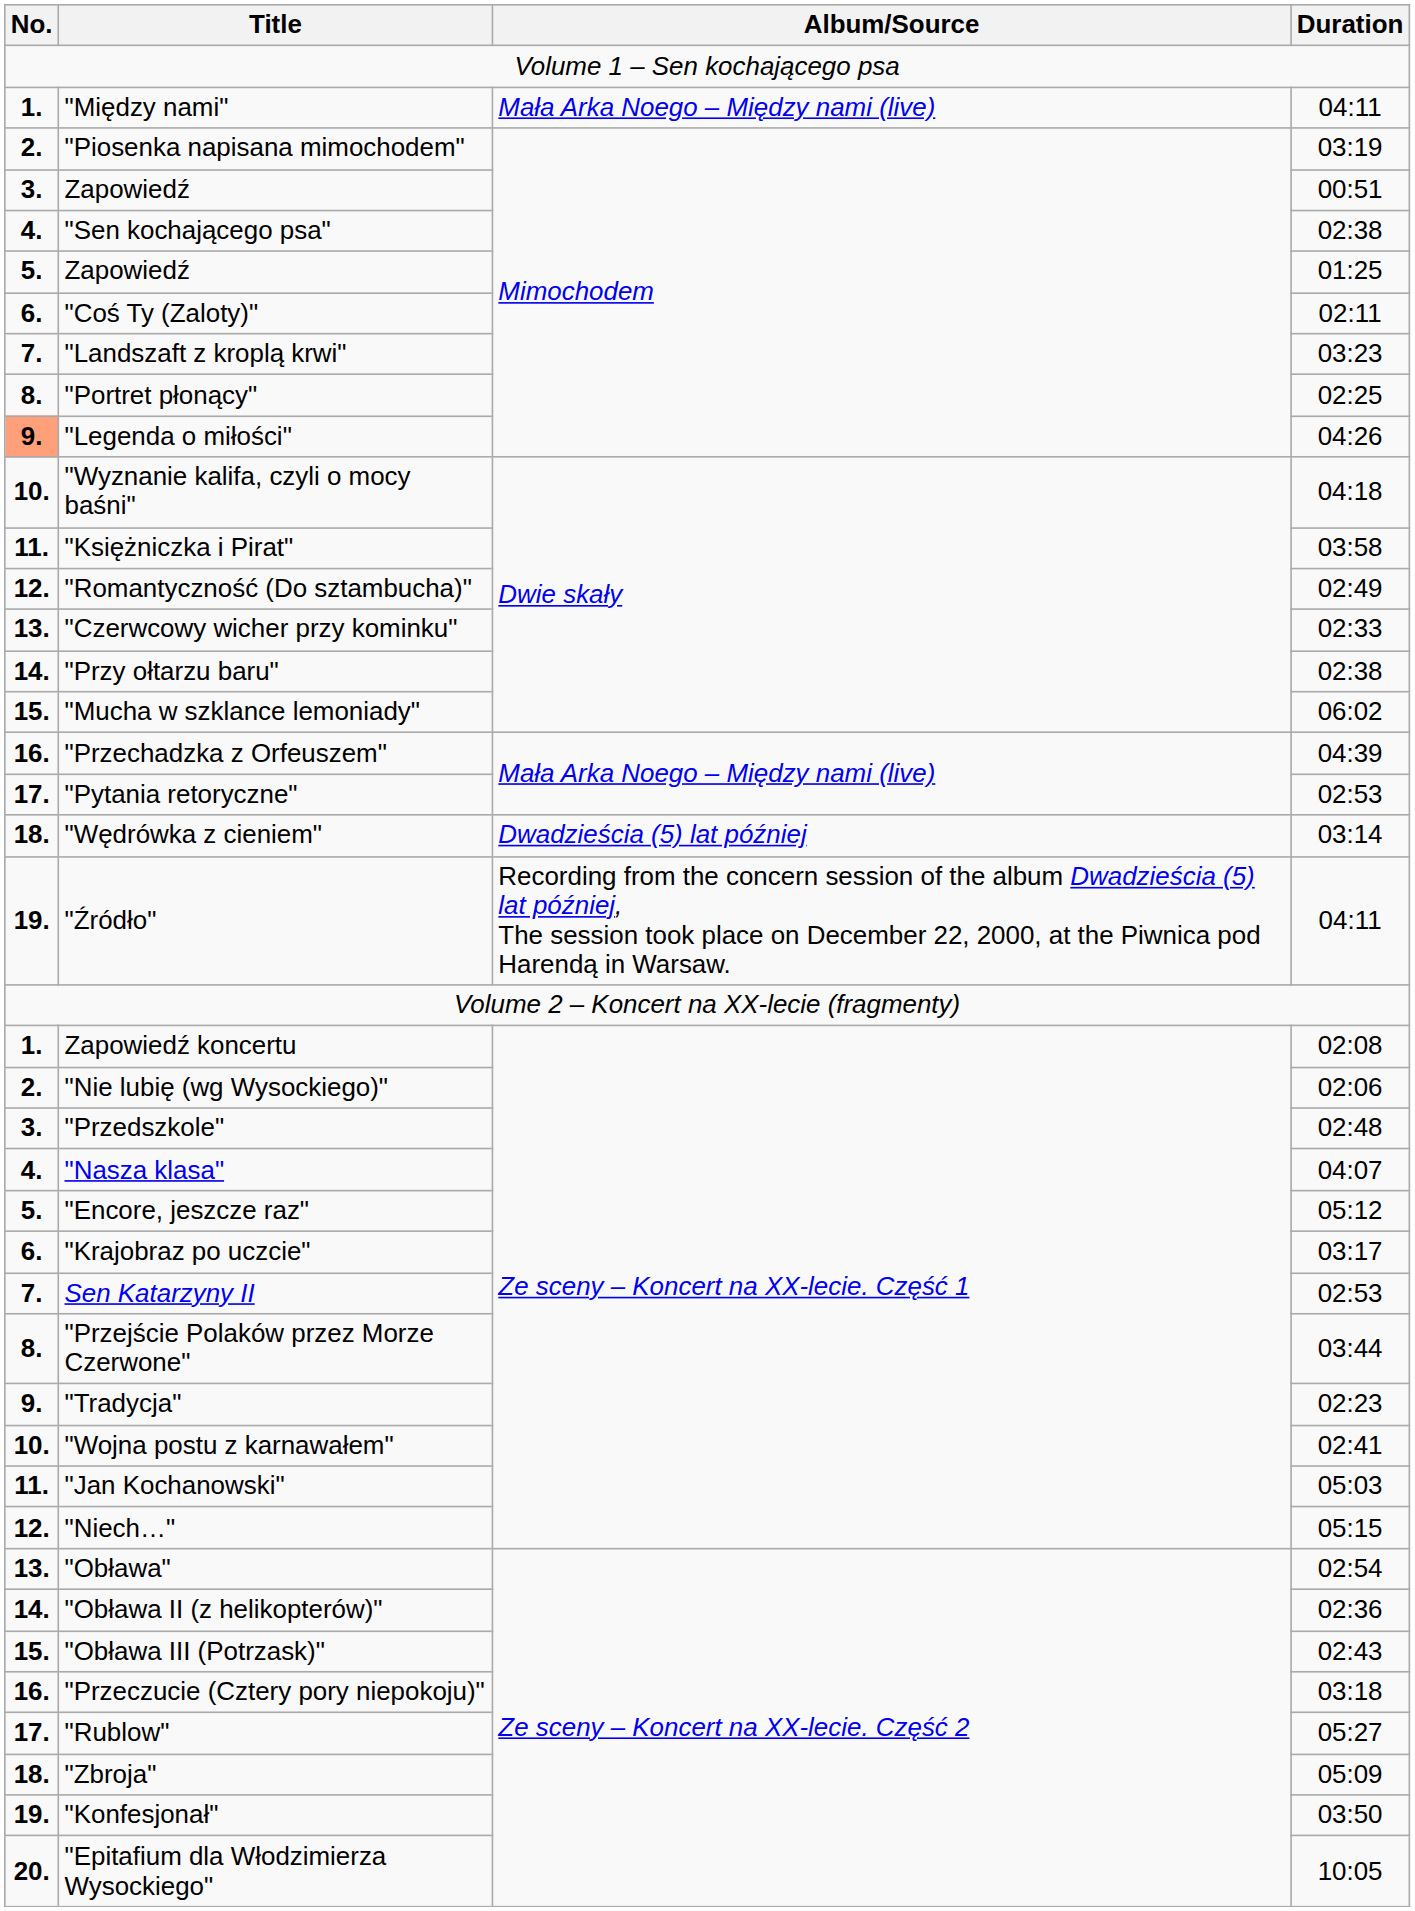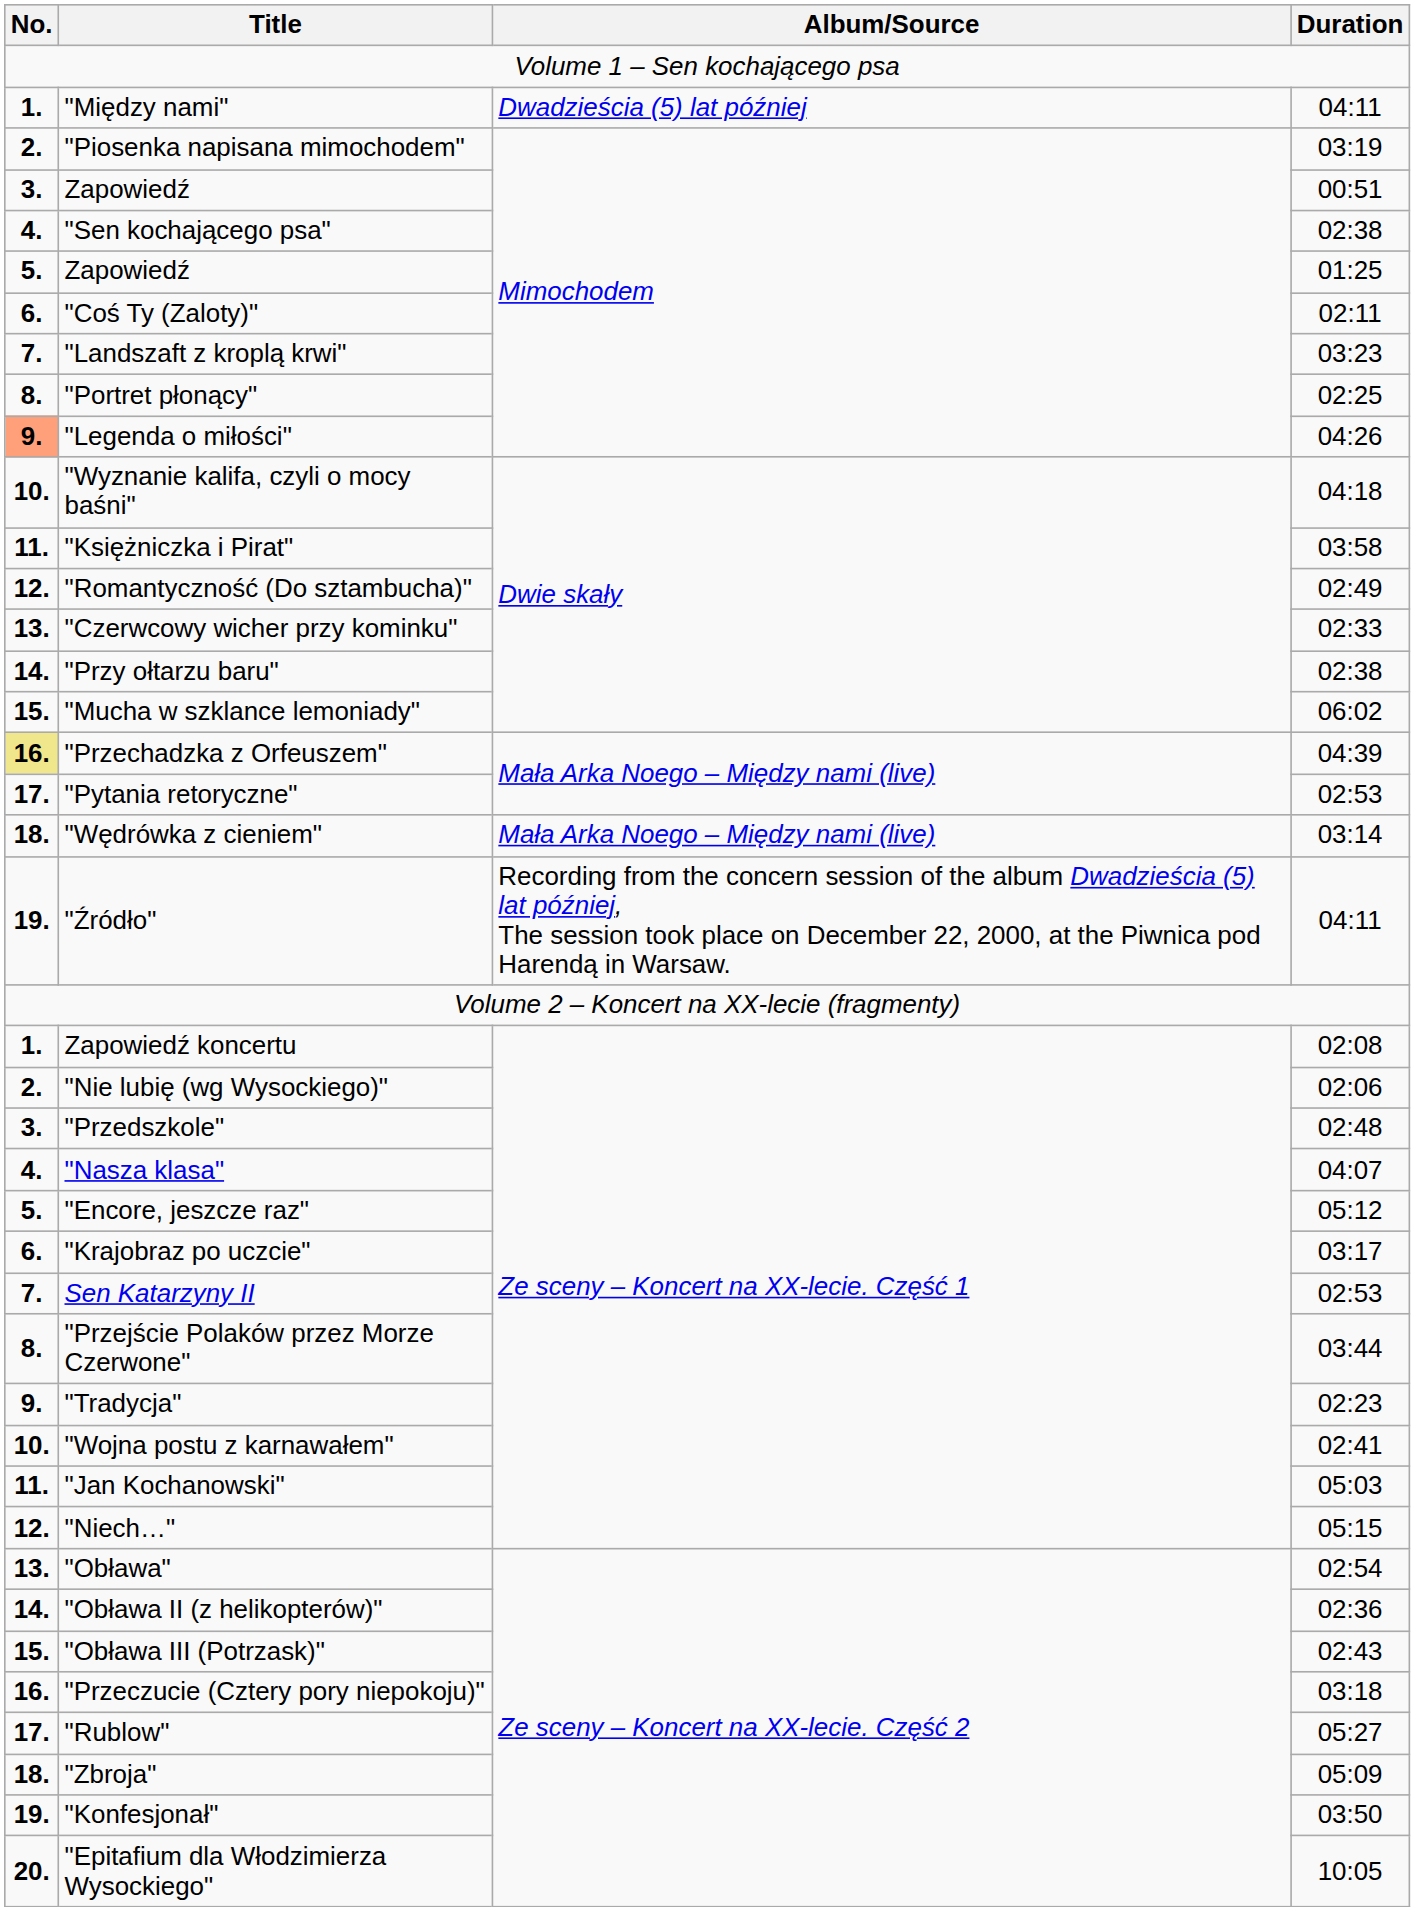"Między nami" | Album/Source: Mała Arka Noego – Między nami (live) -> Dwadzieścia (5) lat później
"Przechadzka z Orfeuszem" | No.: no background -> khaki background
"Wędrówka z cieniem" | Album/Source: Dwadzieścia (5) lat później -> Mała Arka Noego – Między nami (live)
